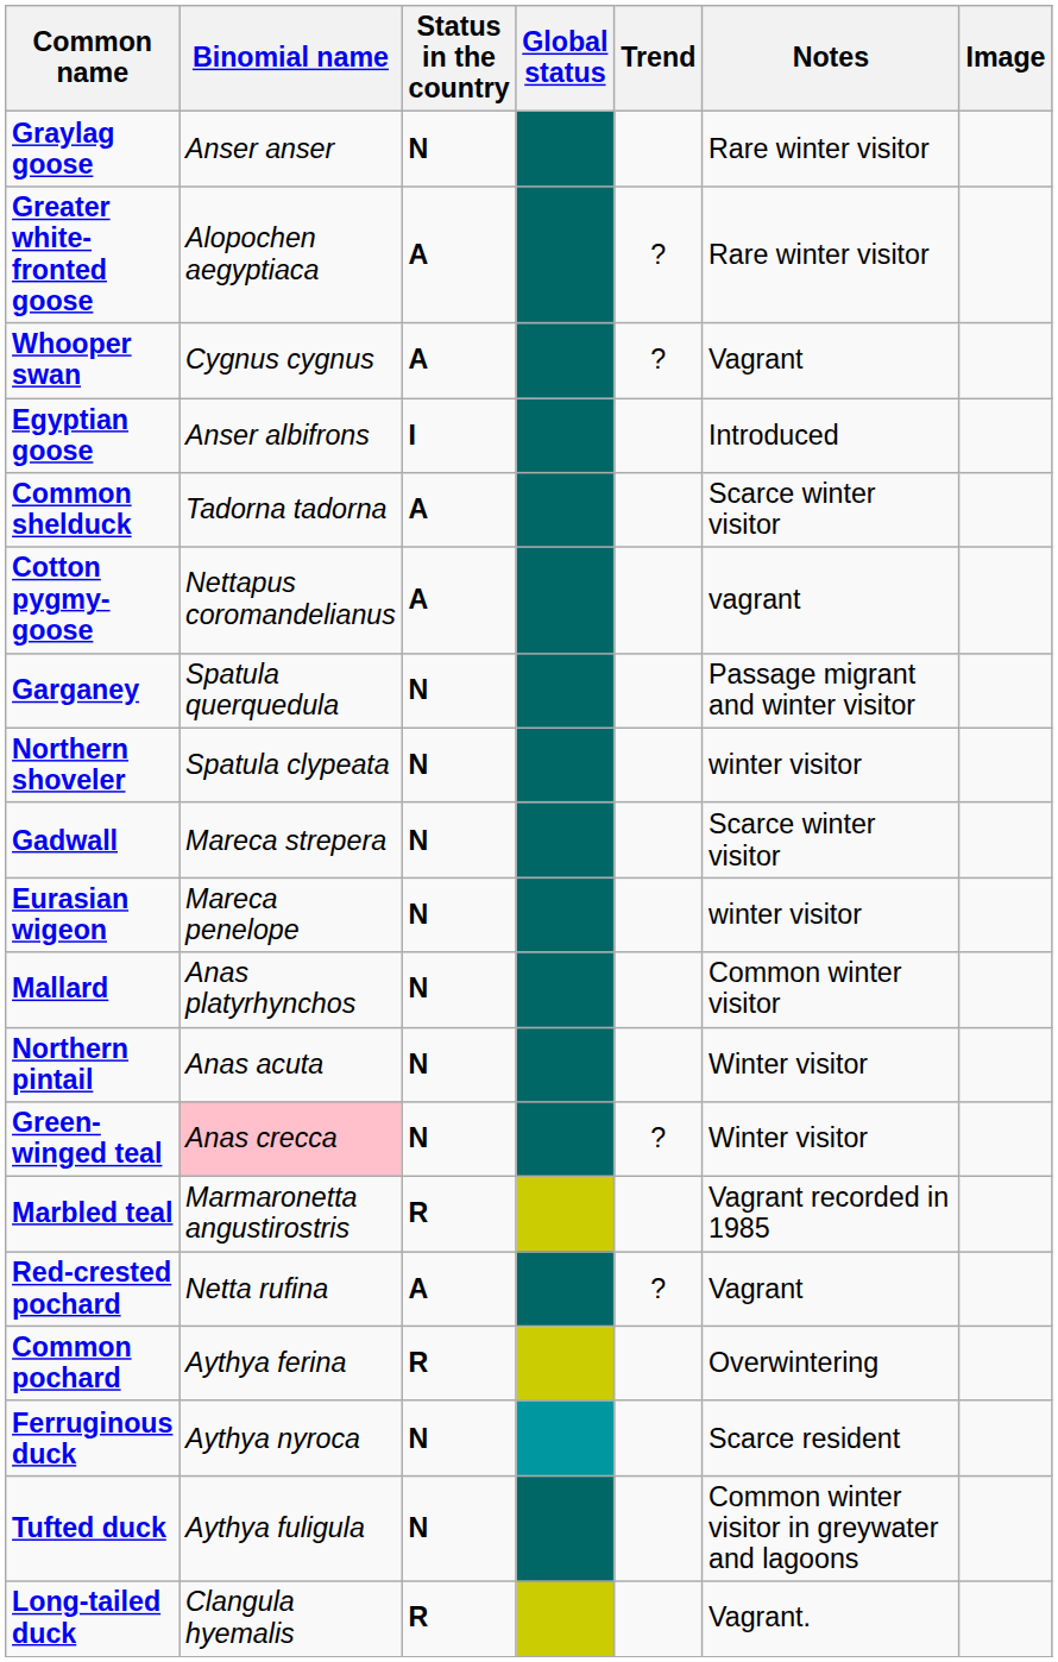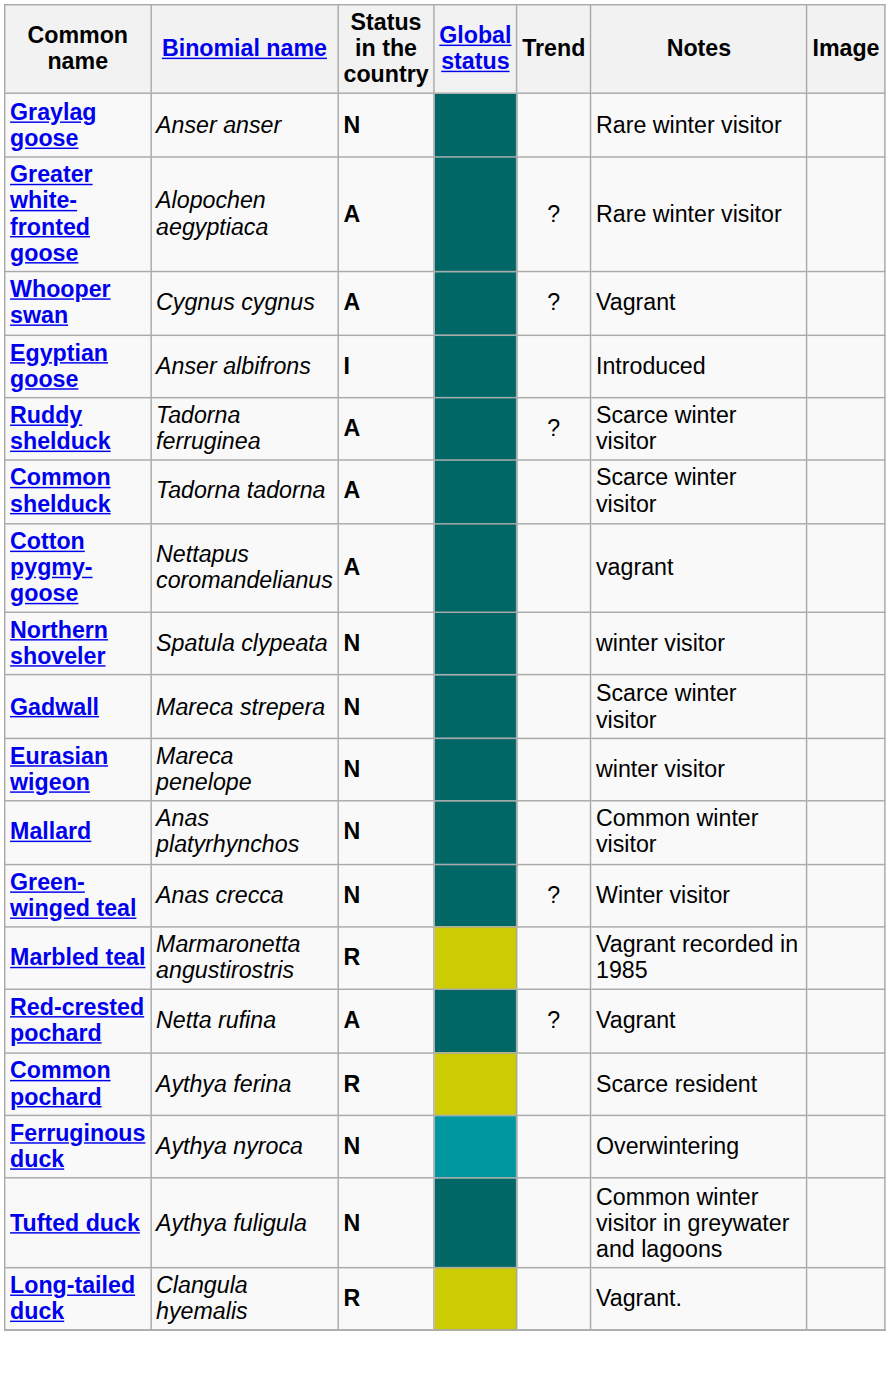+ row: Ruddy shelduck | Tadorna ferruginea | A | ? | Scarce winter visitor
- row: Garganey | Spatula querquedula | N | Passage migrant and winter visitor
- row: Northern pintail | Anas acuta | N | Winter visitor
Green-winged teal | Binomial name: pink background -> no background
Common pochard | Notes: Overwintering -> Scarce resident
Ferruginous duck | Notes: Scarce resident -> Overwintering
